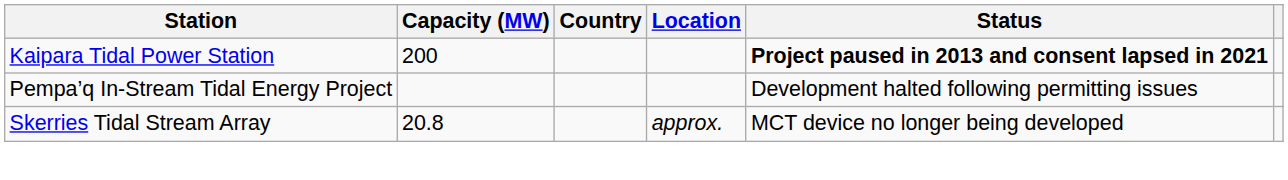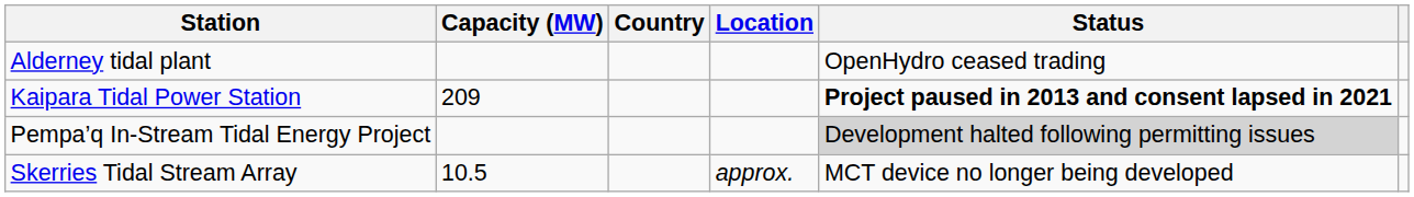+ row: Alderney tidal plant | OpenHydro ceased trading
Kaipara Tidal Power Station | Capacity (MW): 200 -> 209
Pempa’q In-Stream Tidal Energy Project | Status: no background -> lightgrey background
Skerries Tidal Stream Array | Capacity (MW): 20.8 -> 10.5
